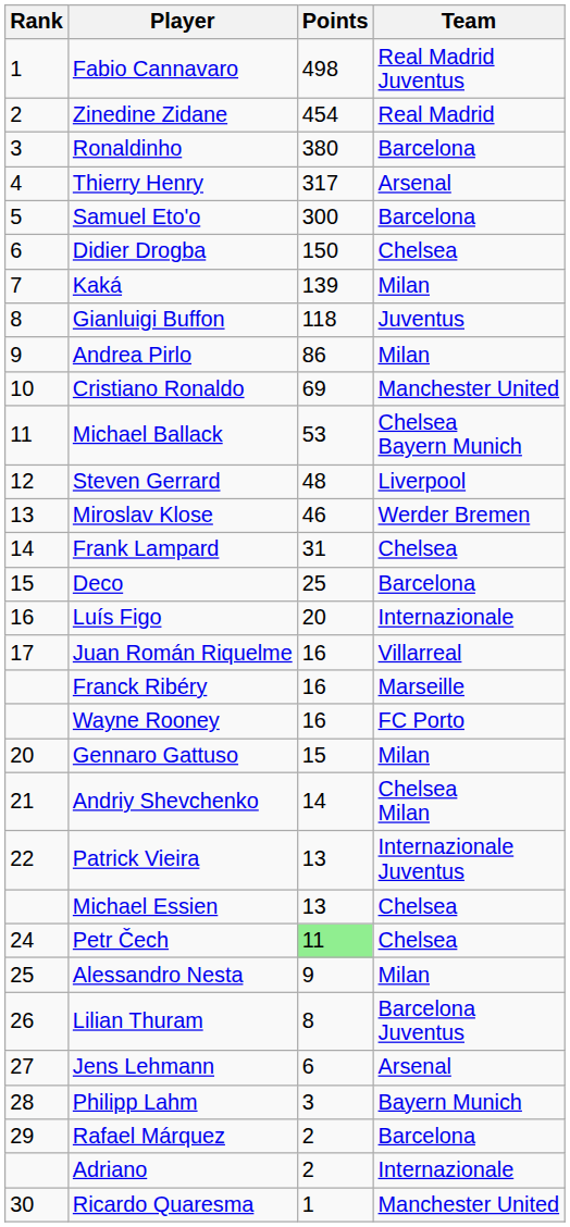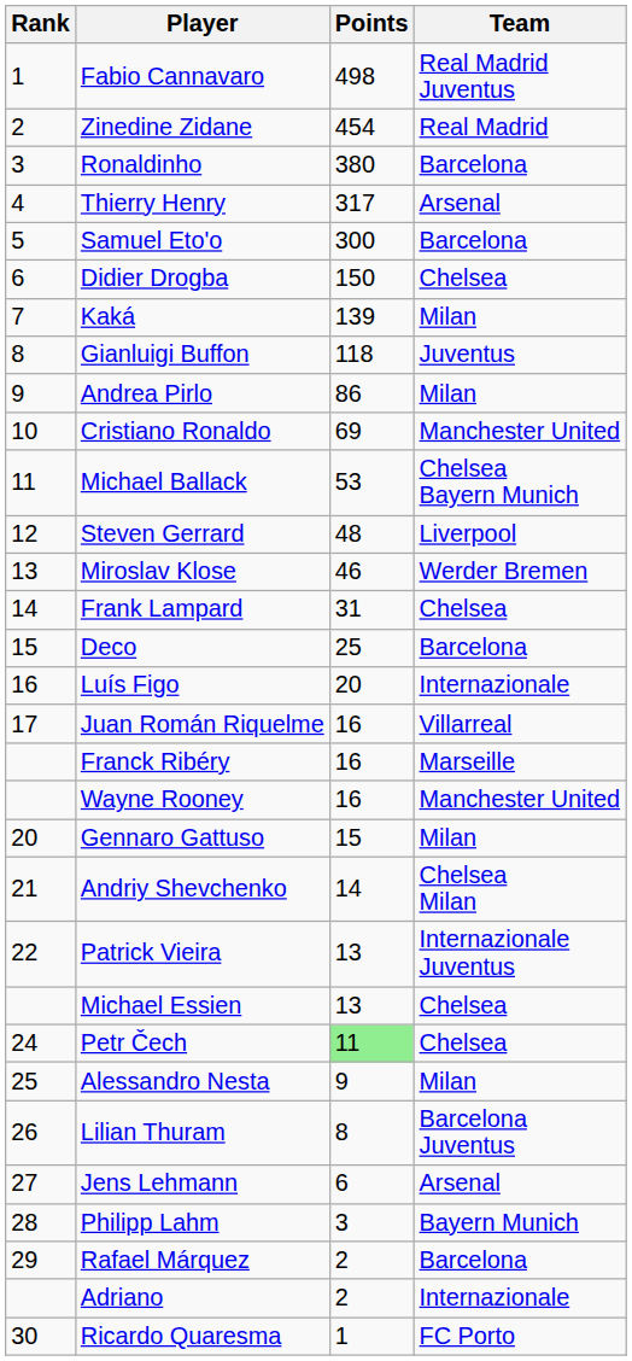Wayne Rooney | Team: FC Porto -> Manchester United
Ricardo Quaresma | Team: Manchester United -> FC Porto
